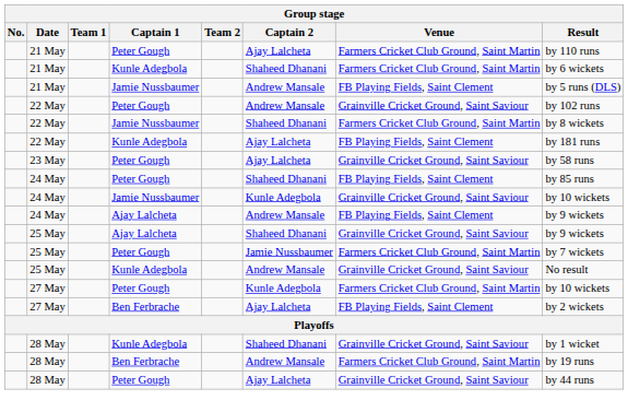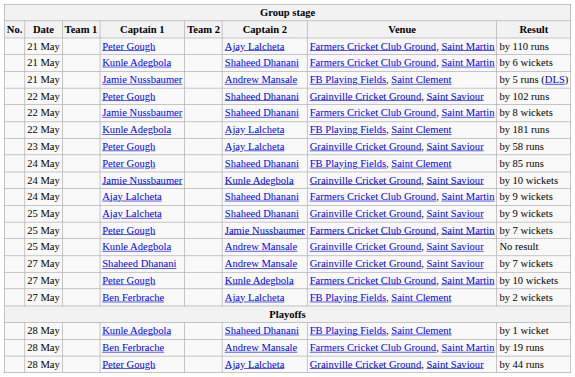22 May / Peter Gough | Captain 2: Andrew Mansale -> Shaheed Dhanani
24 May / Ajay Lalcheta | Captain 2: Andrew Mansale -> Shaheed Dhanani
24 May / Ajay Lalcheta | Venue: FB Playing Fields, Saint Clement -> Farmers Cricket Club Ground, Saint Martin
+ row: 27 May | Shaheed Dhanani | Andrew Mansale | Grainville Cricket Ground, Saint Saviour | by 7 wickets
28 May / Kunle Adegbola | Venue: Grainville Cricket Ground, Saint Saviour -> FB Playing Fields, Saint Clement
